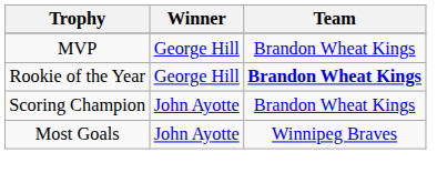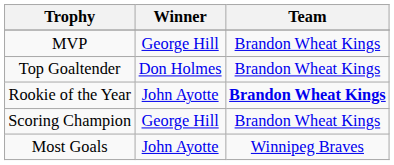+ row: Top Goaltender | Don Holmes | Brandon Wheat Kings
Rookie of the Year | Winner: George Hill -> John Ayotte
Scoring Champion | Winner: John Ayotte -> George Hill
